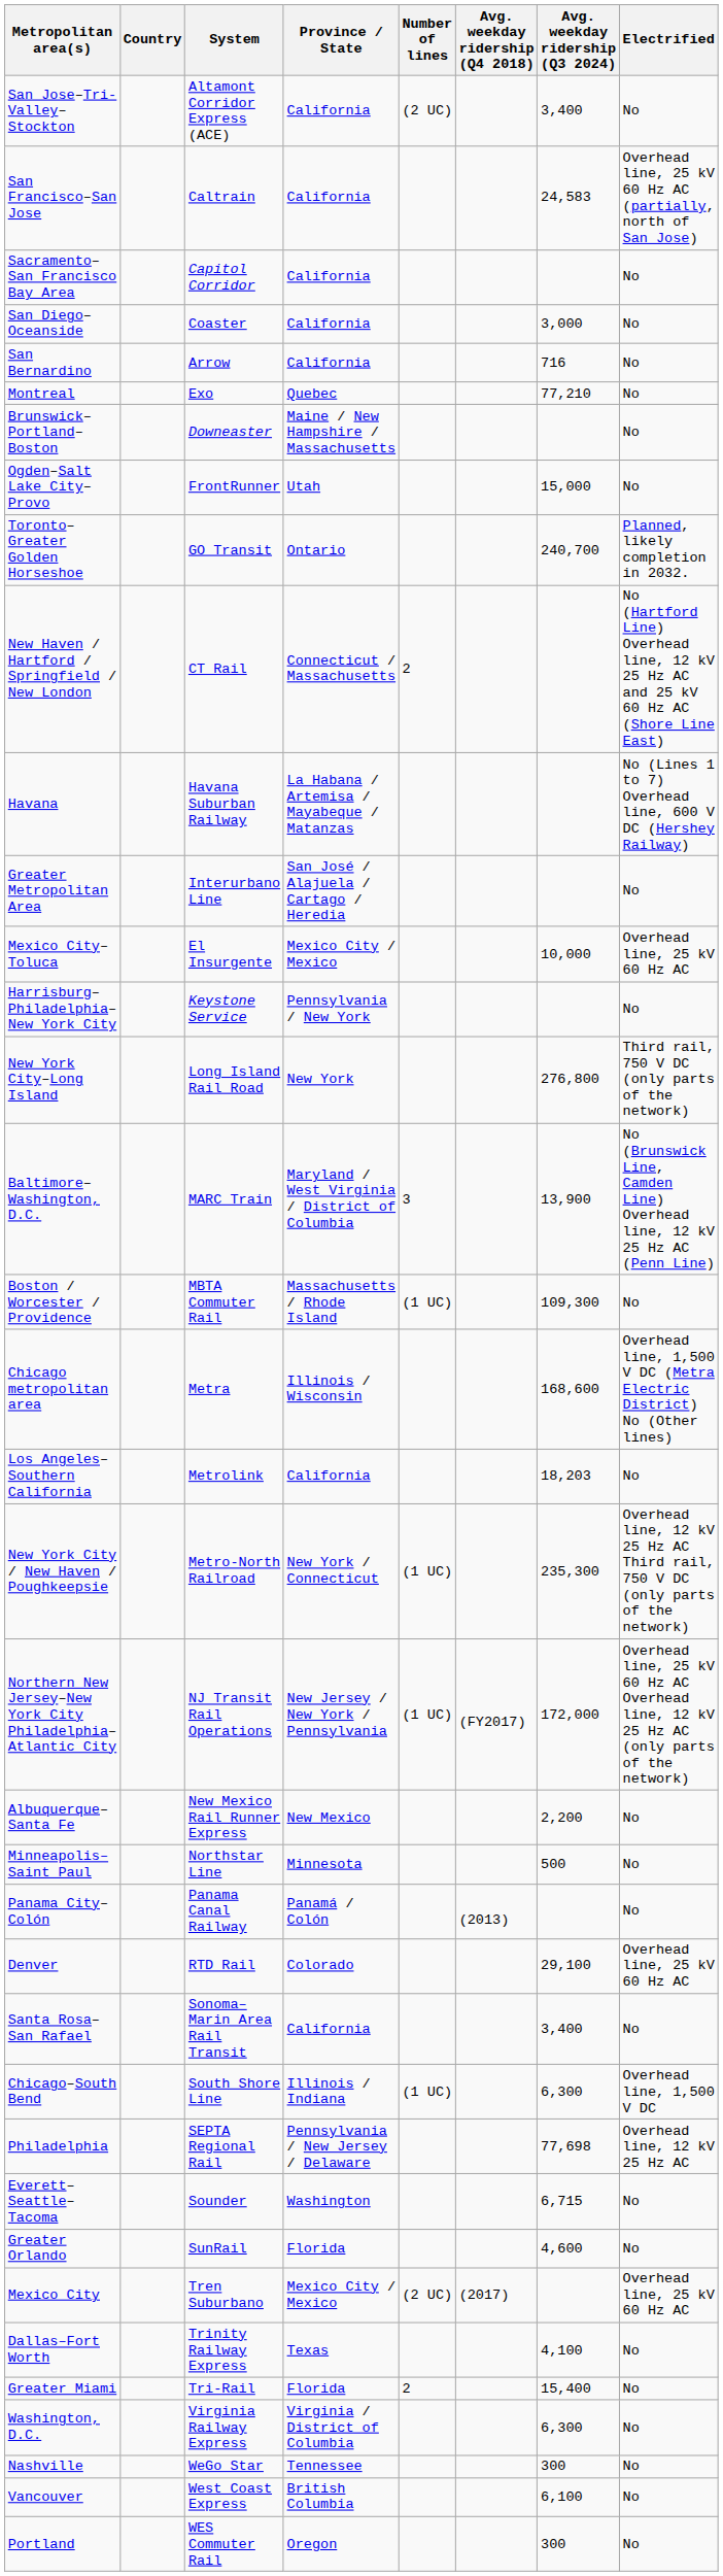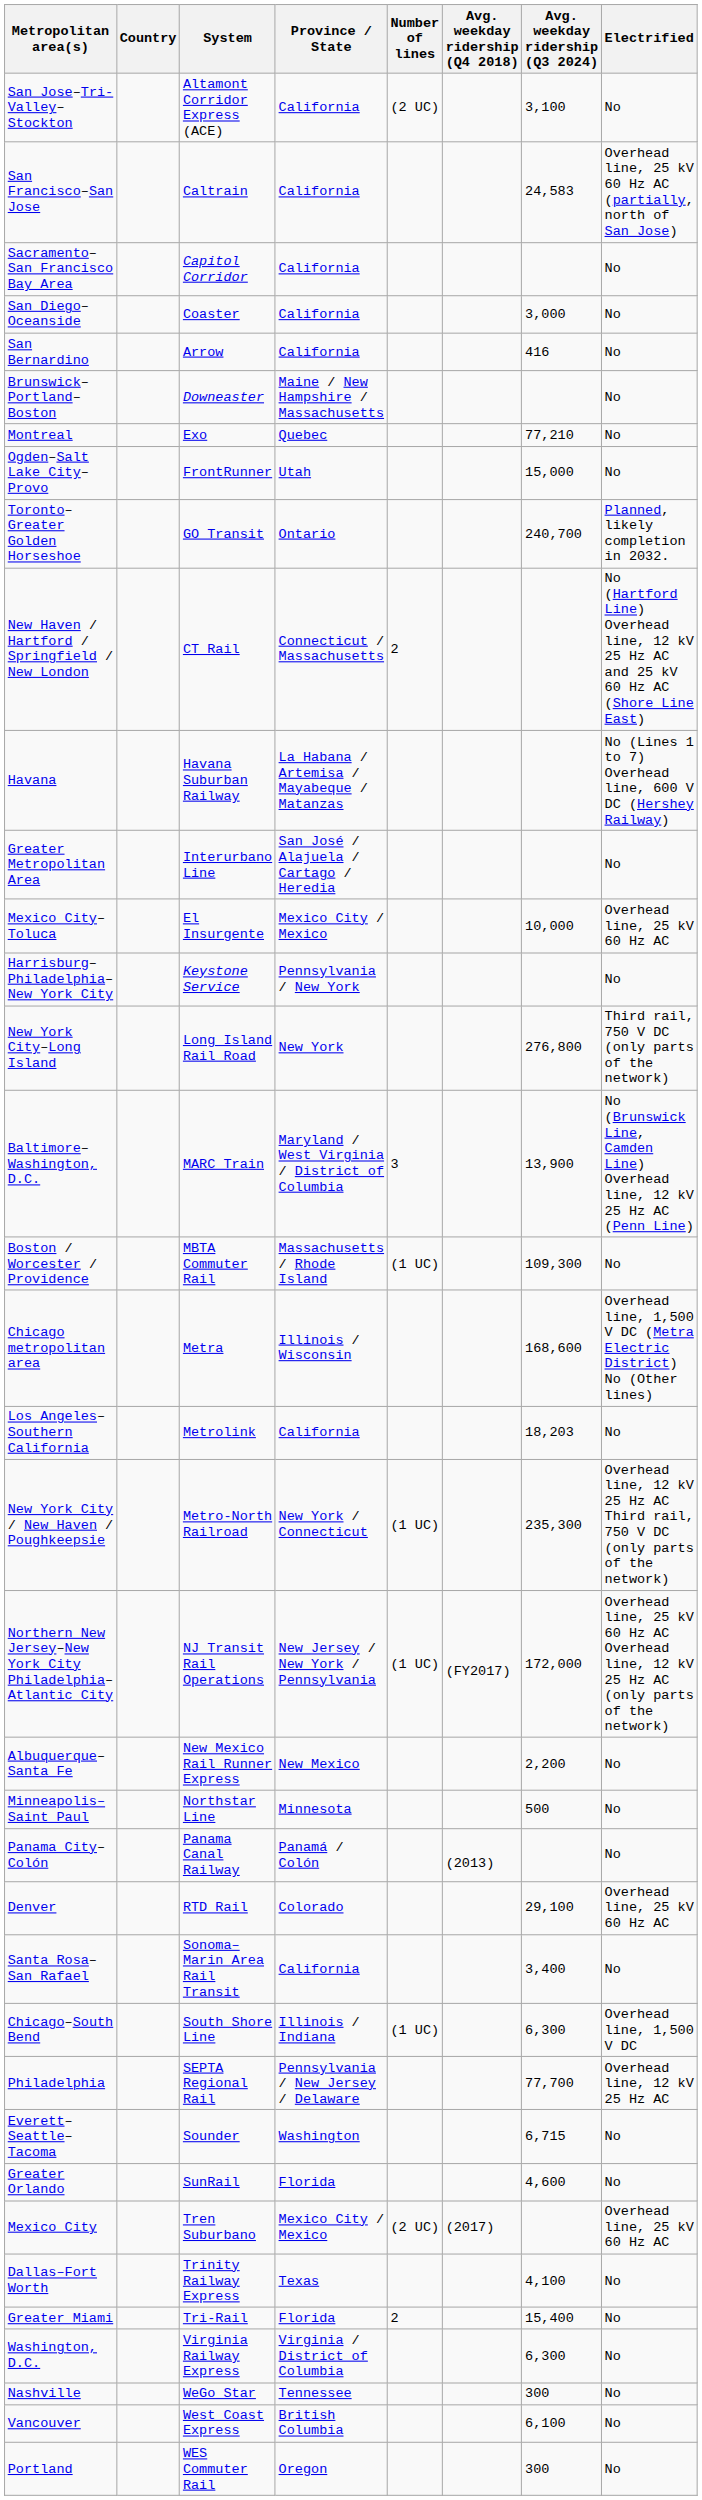San Jose–Tri-Valley–Stockton | Avg. weekday ridership (Q3 2024): 3,400 -> 3,100
San Bernardino | Avg. weekday ridership (Q3 2024): 716 -> 416
rows swapped: Brunswick–Portland–Boston <-> Montreal
Philadelphia | Avg. weekday ridership (Q3 2024): 77,698 -> 77,700
